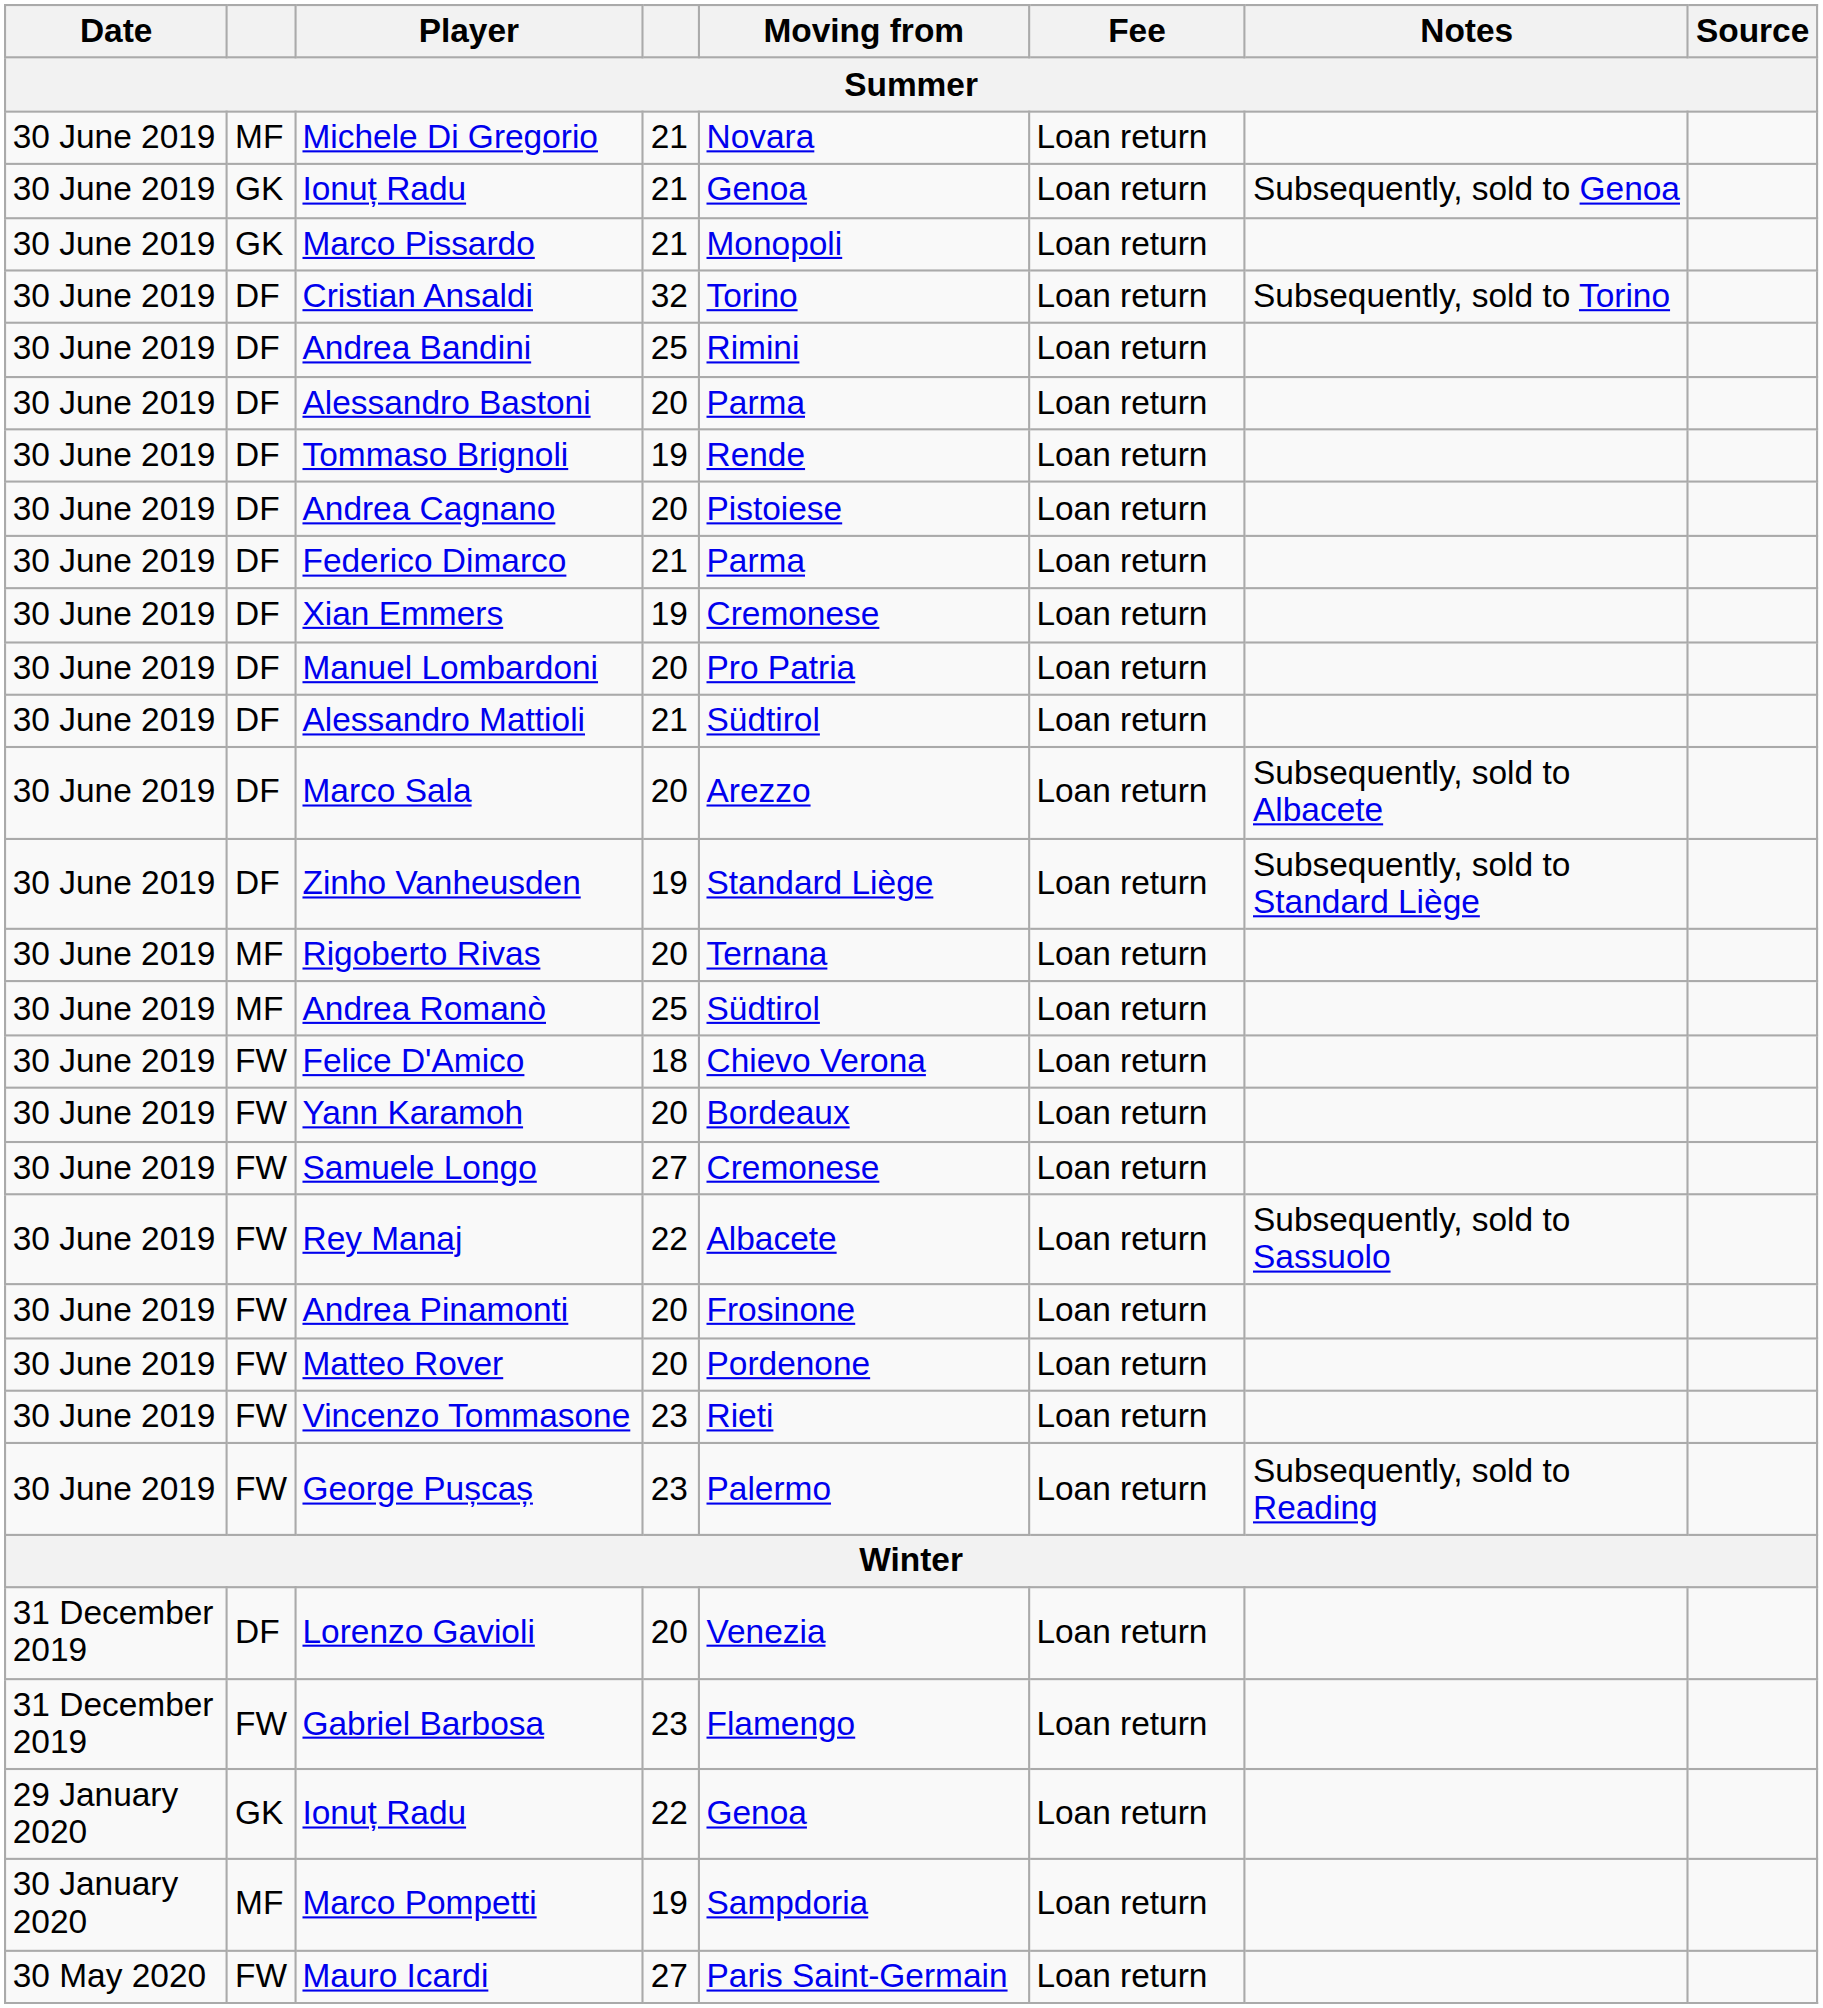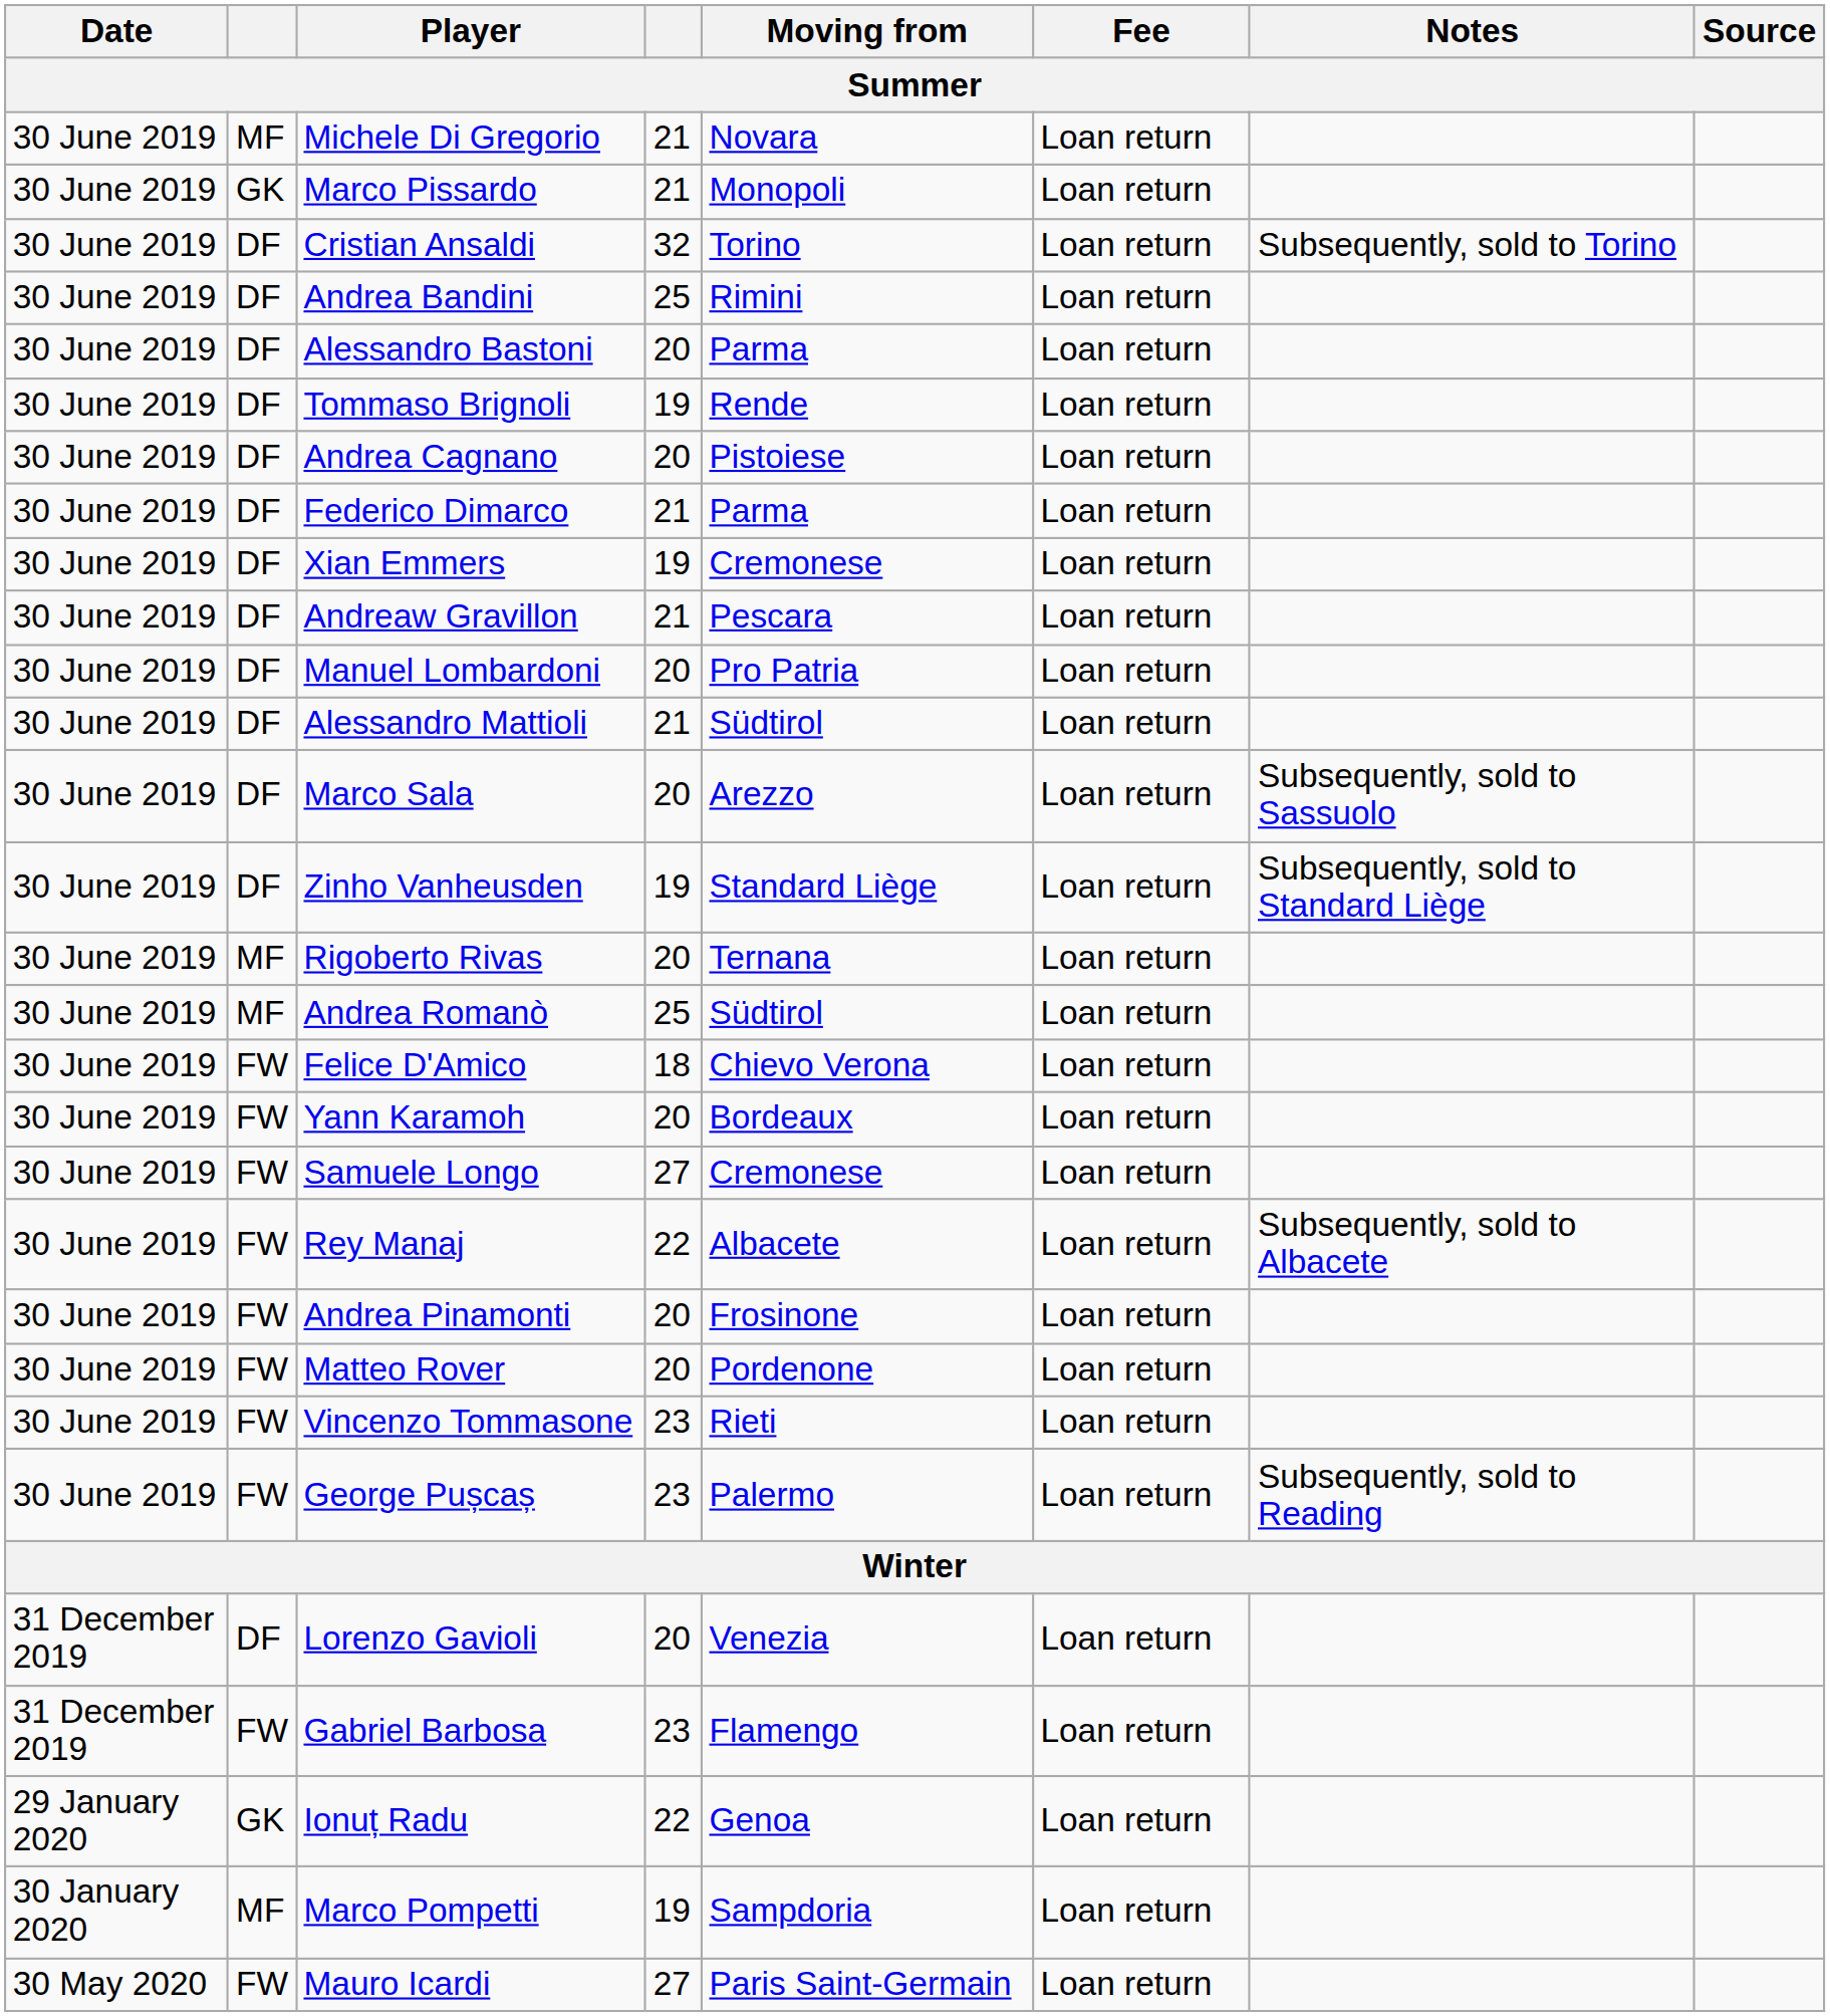- row: 30 June 2019 | GK | Ionuț Radu | 21 | Genoa | Loan return | Subsequently, sold to Genoa
+ row: 30 June 2019 | DF | Andreaw Gravillon | 21 | Pescara | Loan return
Marco Sala | Notes: Subsequently, sold to Albacete -> Subsequently, sold to Sassuolo
Rey Manaj | Notes: Subsequently, sold to Sassuolo -> Subsequently, sold to Albacete
